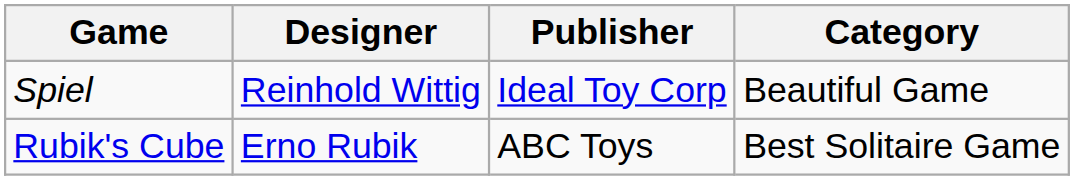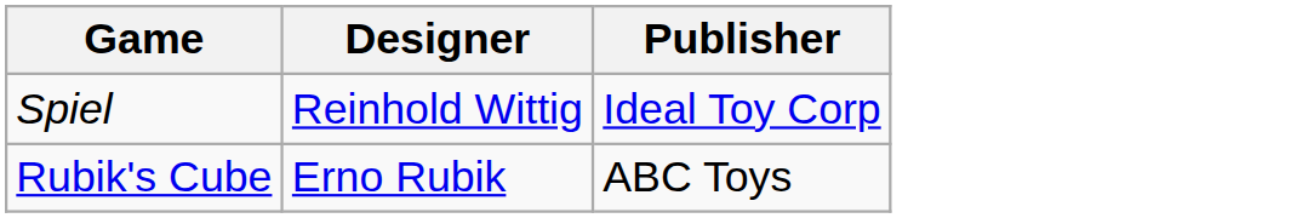- column: Category | Beautiful Game | Best Solitaire Game
